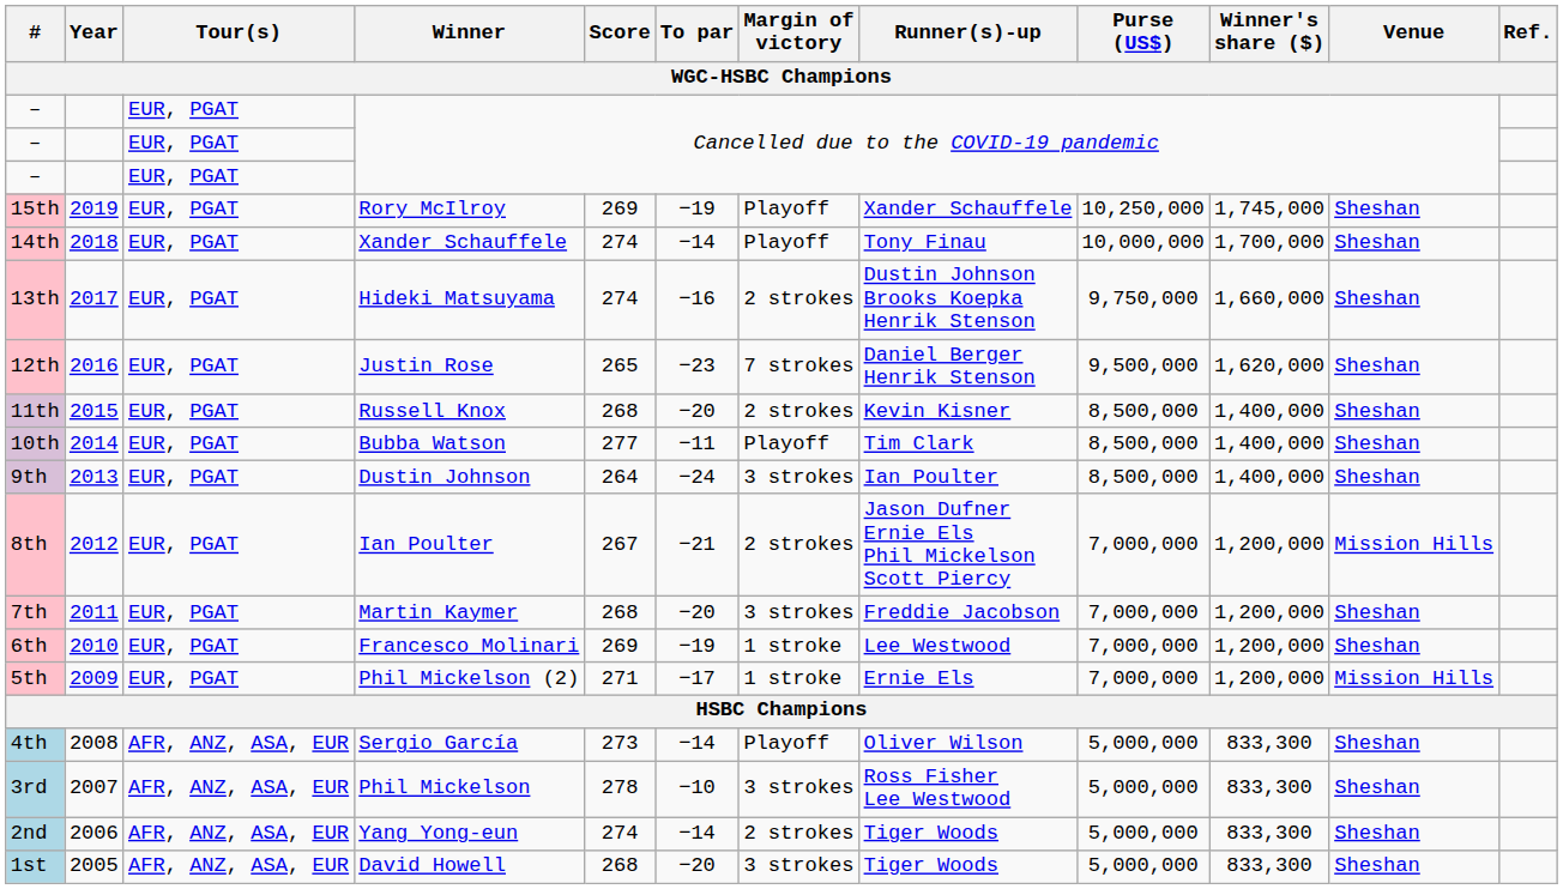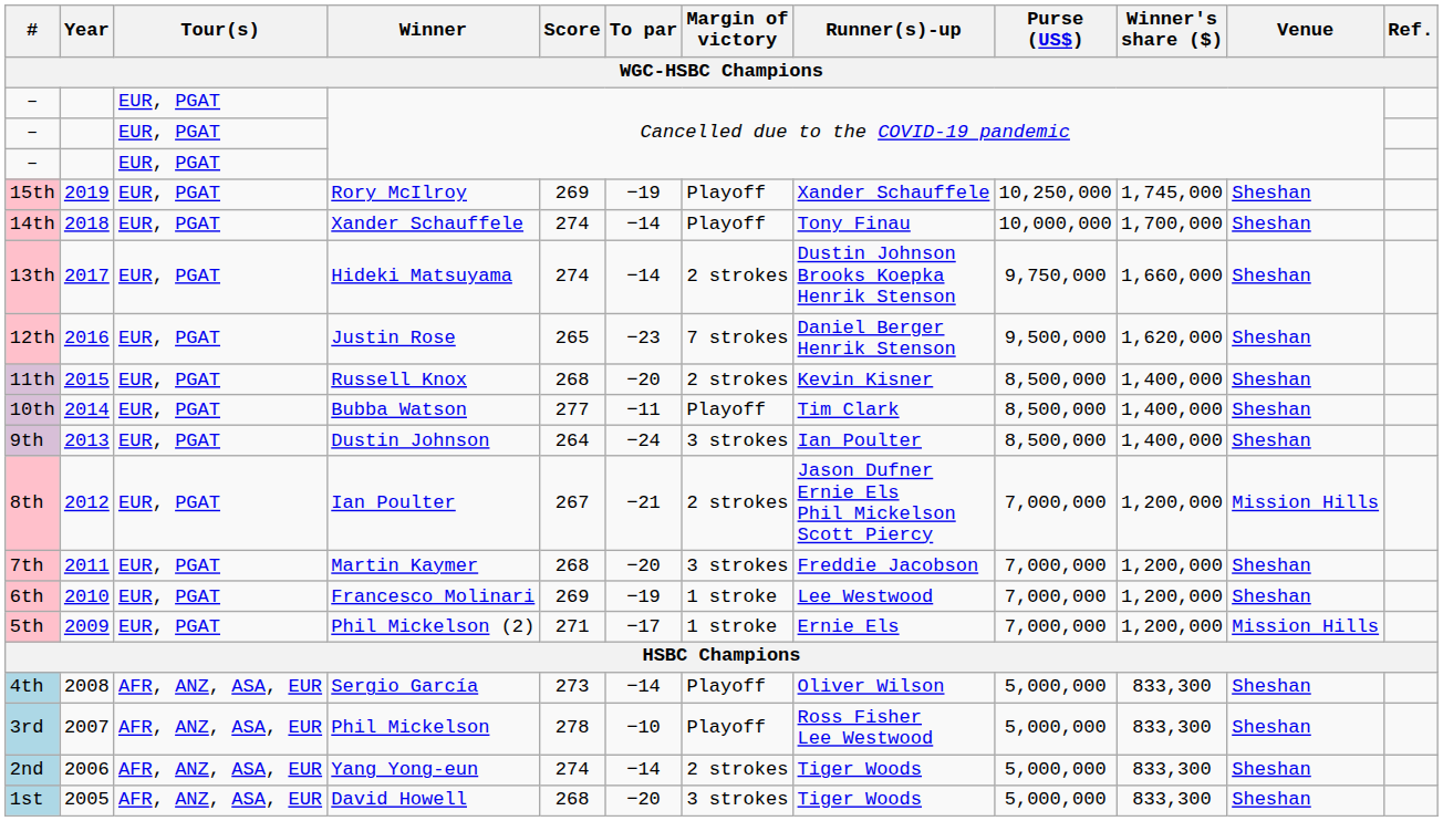13th | To par: −16 -> −14
3rd | Margin of victory: 3 strokes -> Playoff
